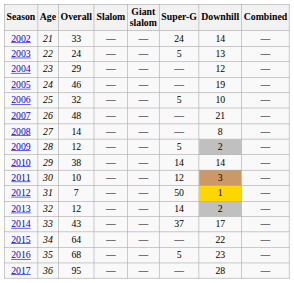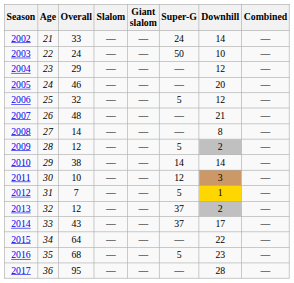2003 | Super-G: 5 -> 50
2003 | Downhill: 13 -> 10
2005 | Downhill: 19 -> 20
2006 | Downhill: 10 -> 12
2012 | Super-G: 50 -> 5
2013 | Super-G: 14 -> 37
